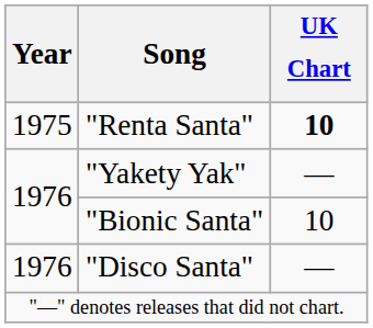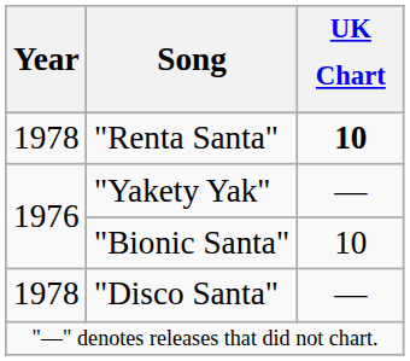"Renta Santa" | Year: 1975 -> 1978
"Disco Santa" | Year: 1976 -> 1978
